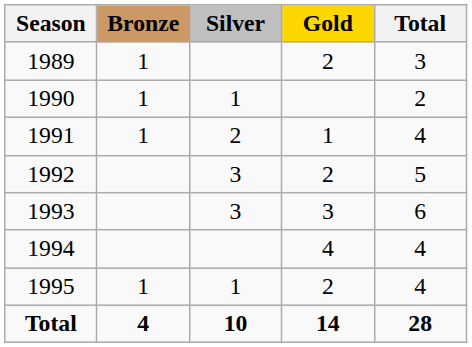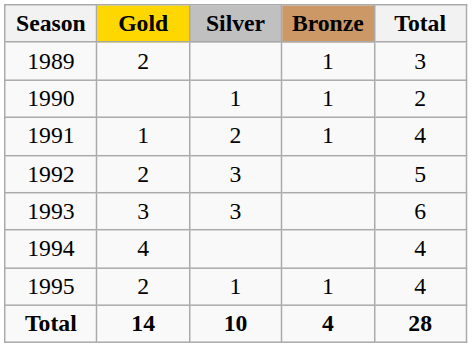columns swapped: Gold <-> Bronze
